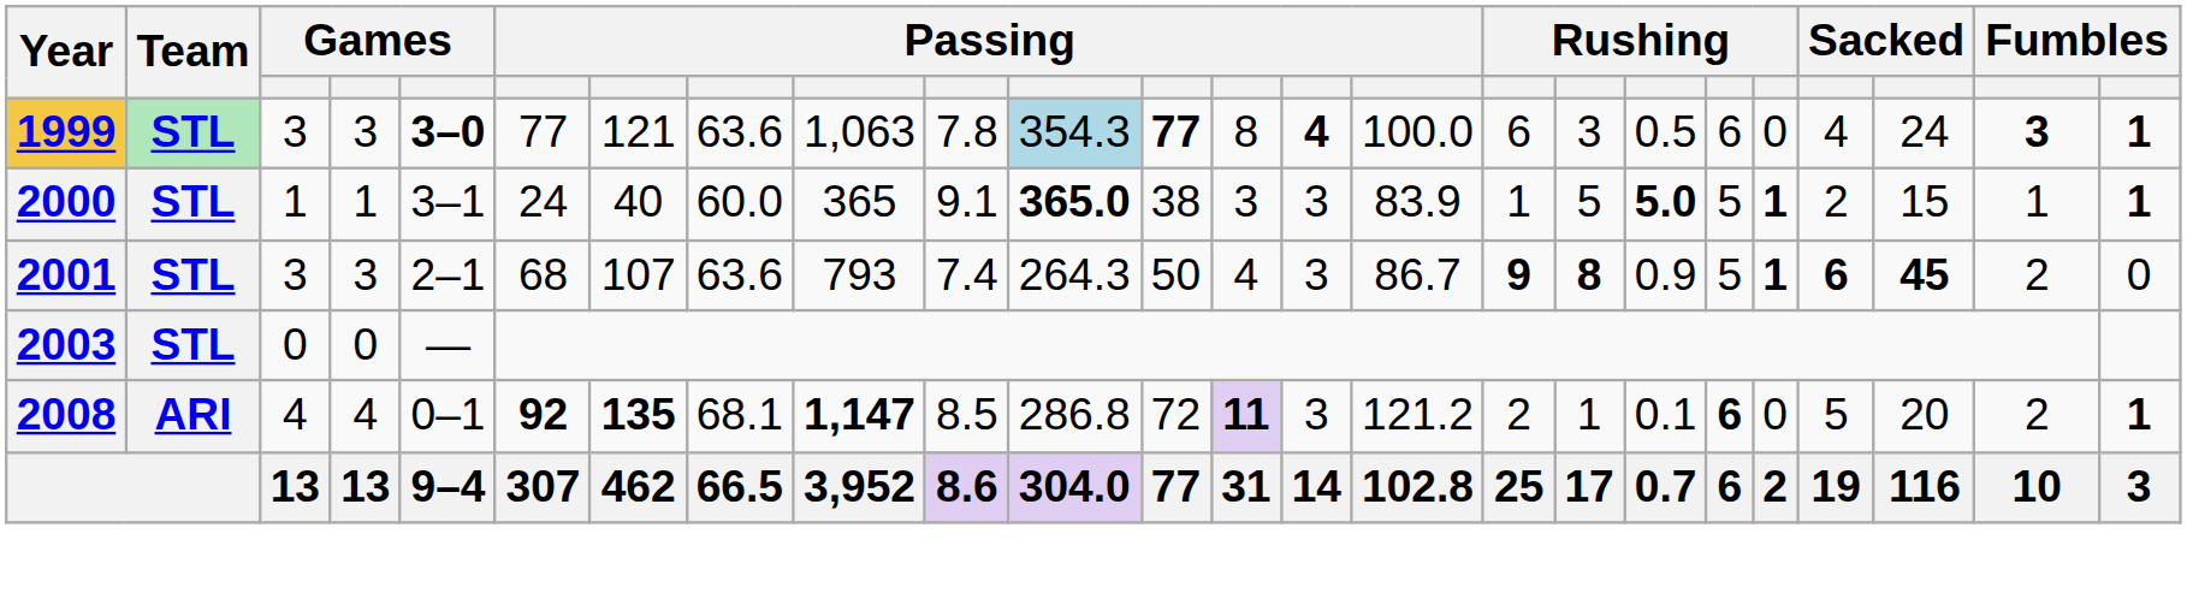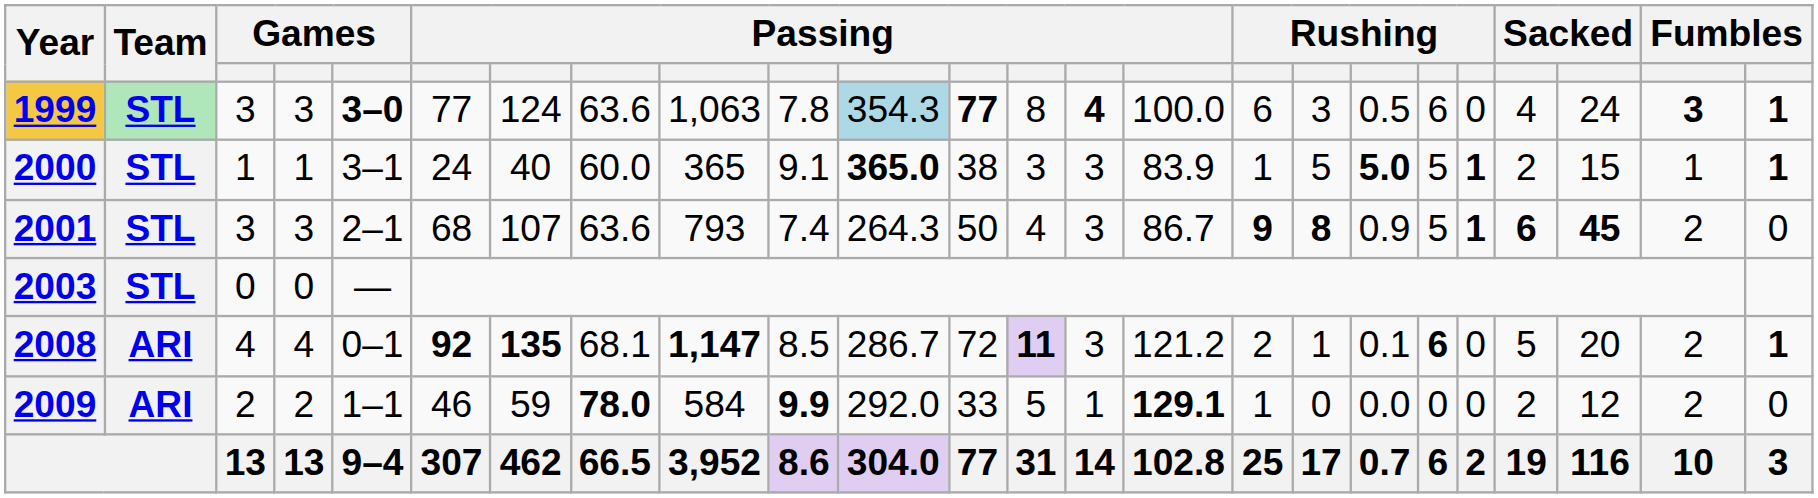1999 | column 7: 121 -> 124
2008 | column 11: 286.8 -> 286.7
+ row: 2009 | ARI | 2 | 2 | 1–1 | 46 | 59 | 78.0 | 584 | 9.9 | 292.0 | 33 | 5 | 1 | 129.1 | 1 | 0 | 0.0 | 0 | 0 | 2 | 12 | 2 | 0
